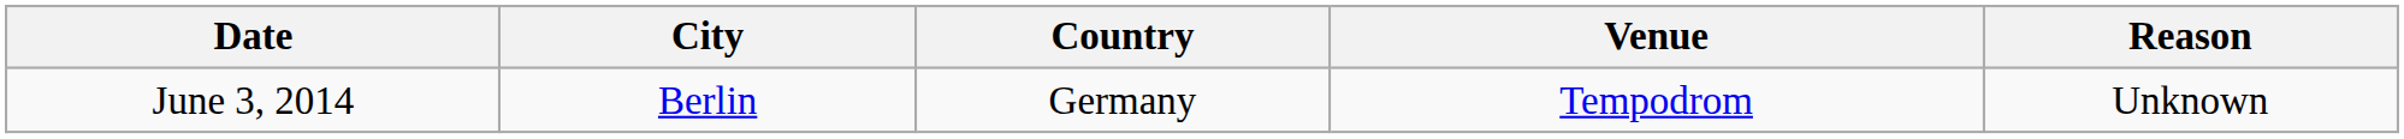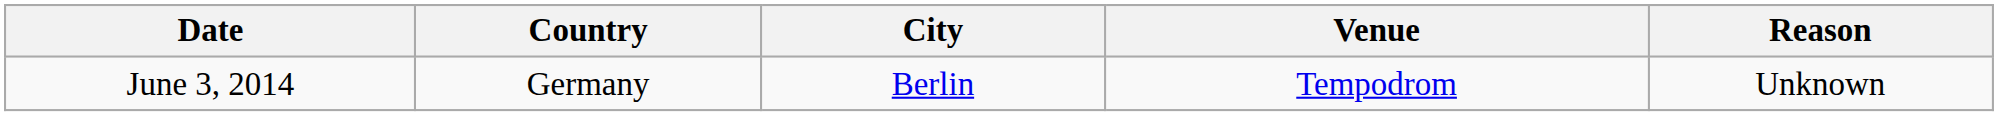columns swapped: City <-> Country
